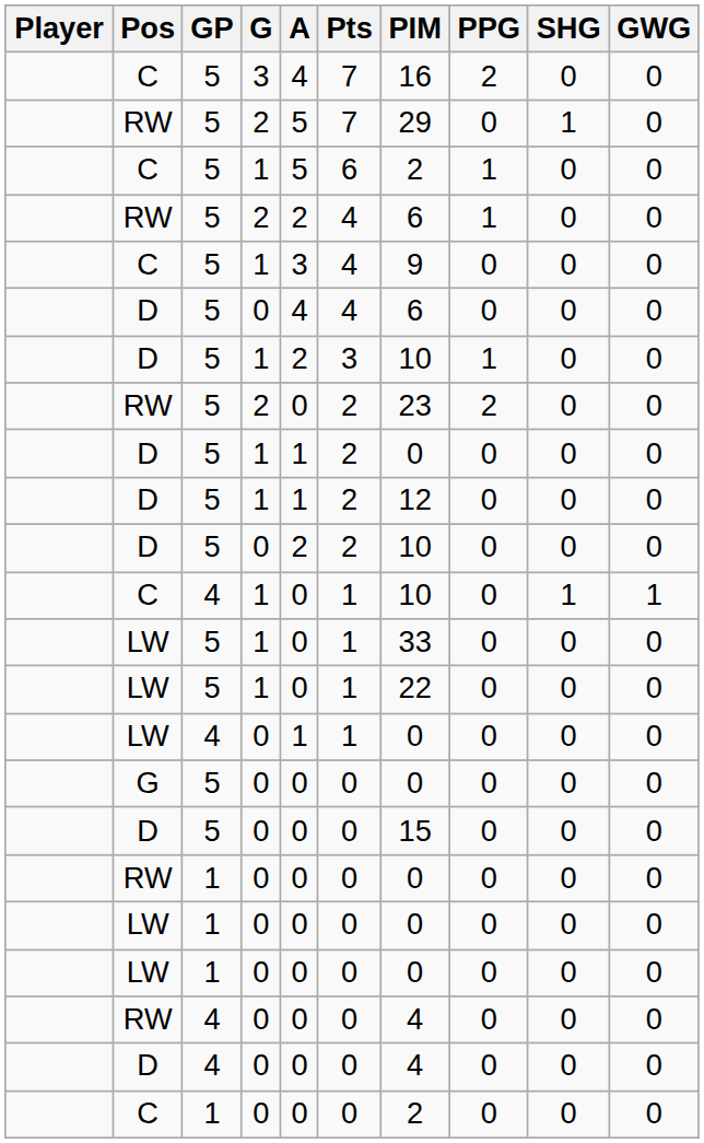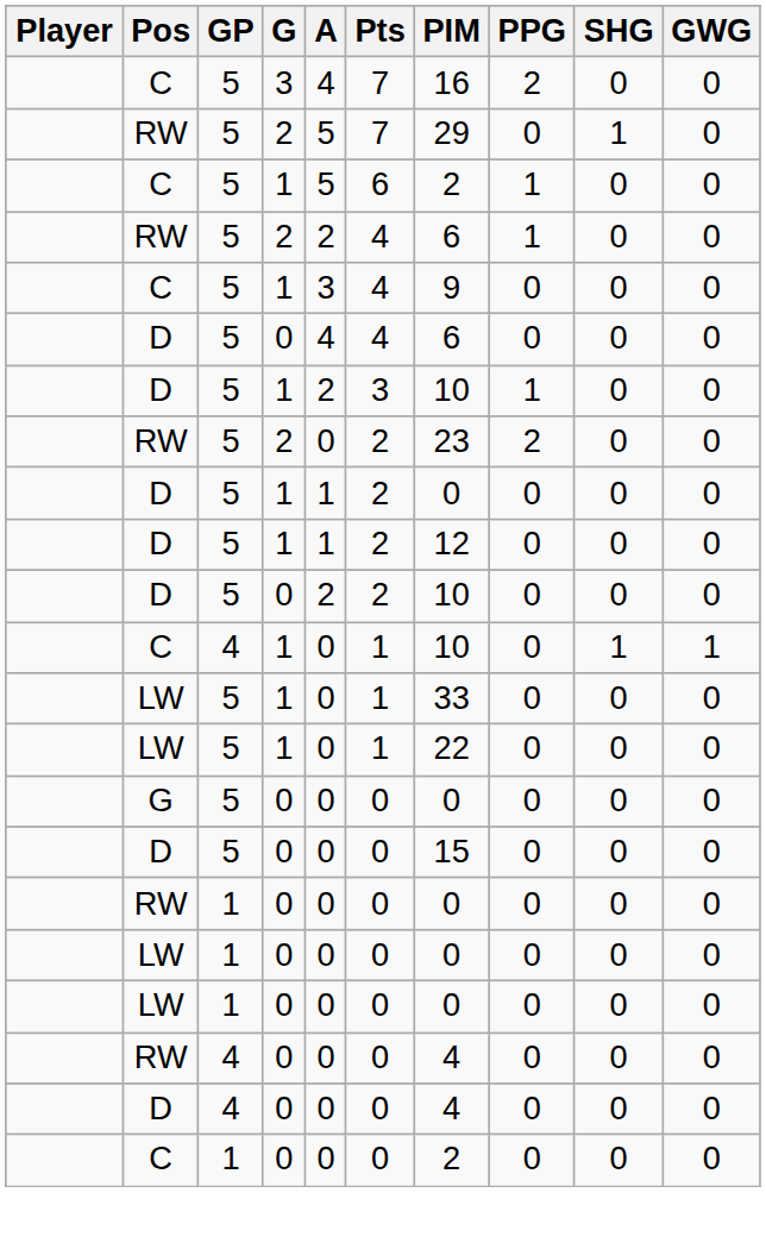- row: LW | 4 | 0 | 1 | 1 | 0 | 0 | 0 | 0
